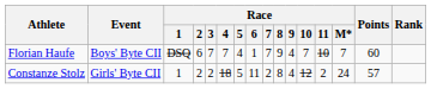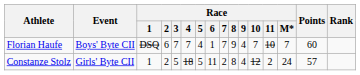Constanze Stolz | Race / 3: 2 -> 5
